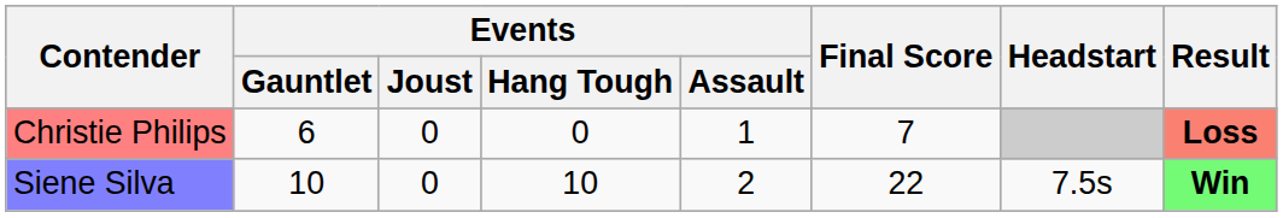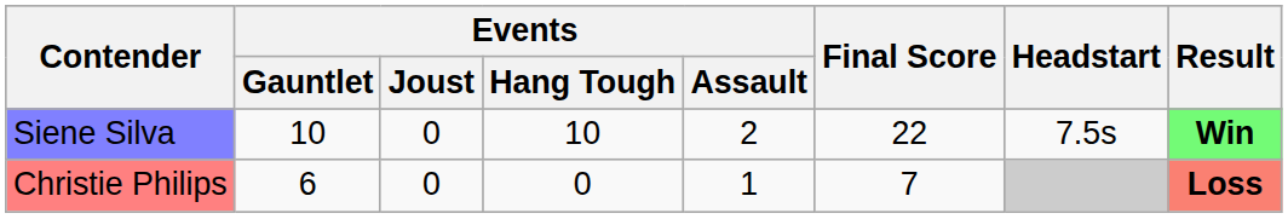rows swapped: Christie Philips <-> Siene Silva
